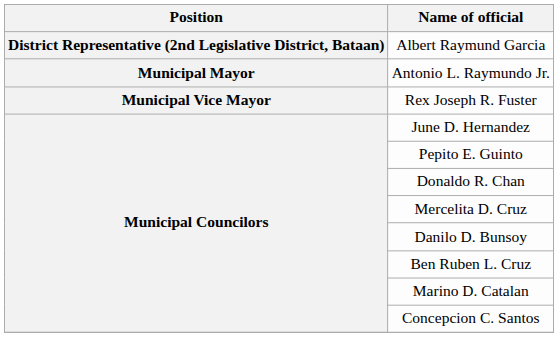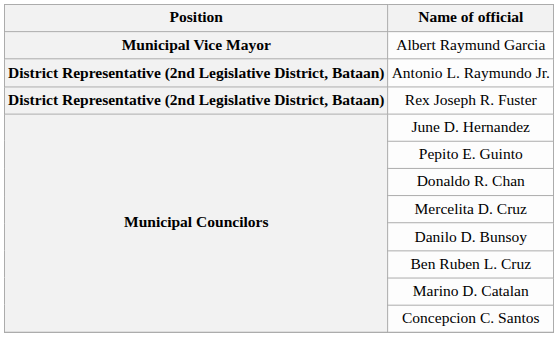Albert Raymund Garcia | Position: District Representative (2nd Legislative District, Bataan) -> Municipal Vice Mayor
Antonio L. Raymundo Jr. | Position: Municipal Mayor -> District Representative (2nd Legislative District, Bataan)
Rex Joseph R. Fuster | Position: Municipal Vice Mayor -> District Representative (2nd Legislative District, Bataan)
